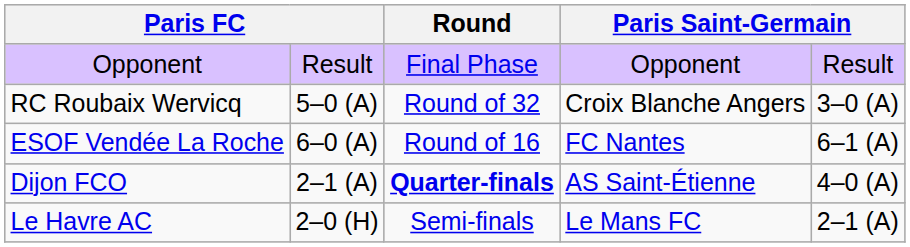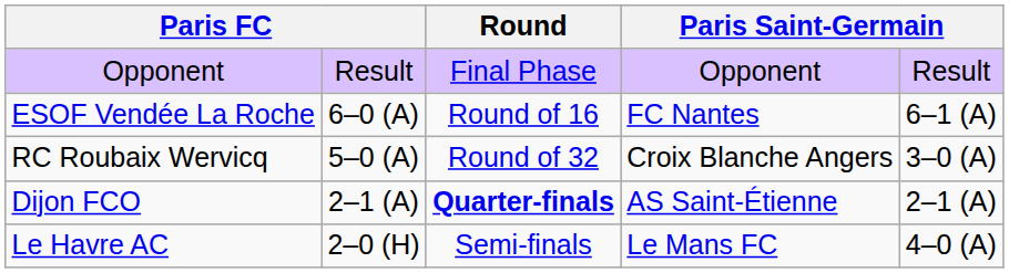rows swapped: RC Roubaix Wervicq <-> ESOF Vendée La Roche
Dijon FCO | column 5: 4–0 (A) -> 2–1 (A)
Le Havre AC | column 5: 2–1 (A) -> 4–0 (A)
